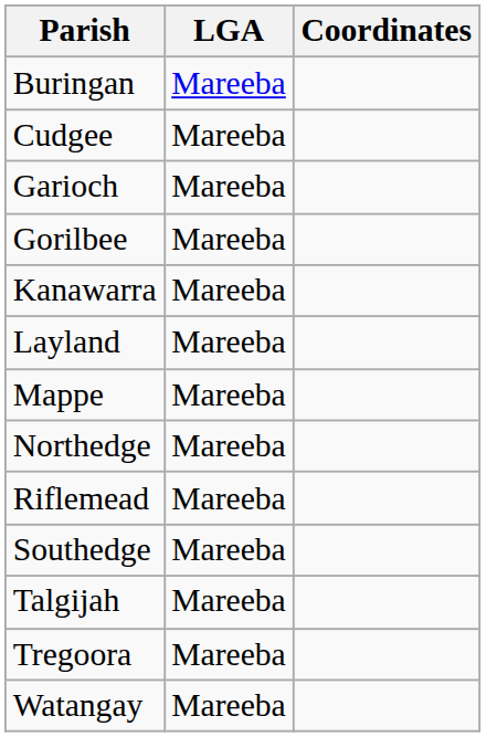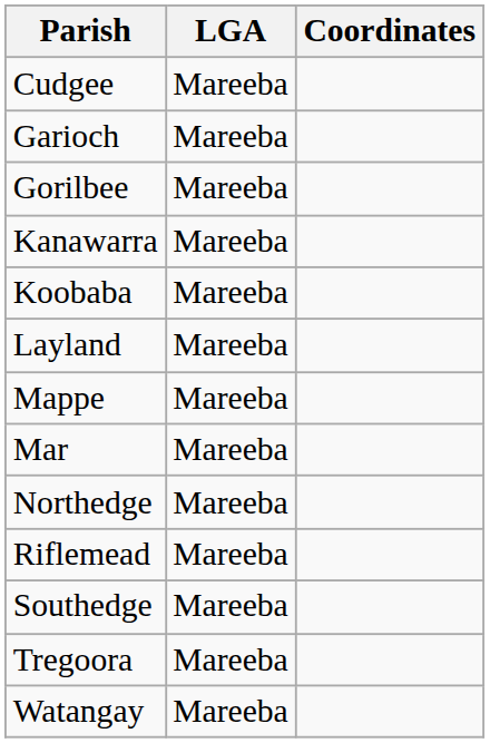- row: Buringan | Mareeba
+ row: Koobaba | Mareeba
+ row: Mar | Mareeba
- row: Talgijah | Mareeba
